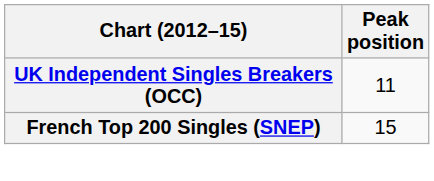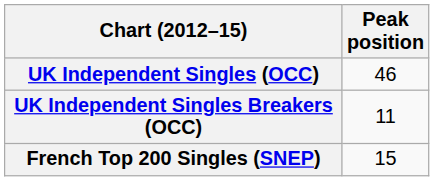+ row: UK Independent Singles (OCC) | 46
